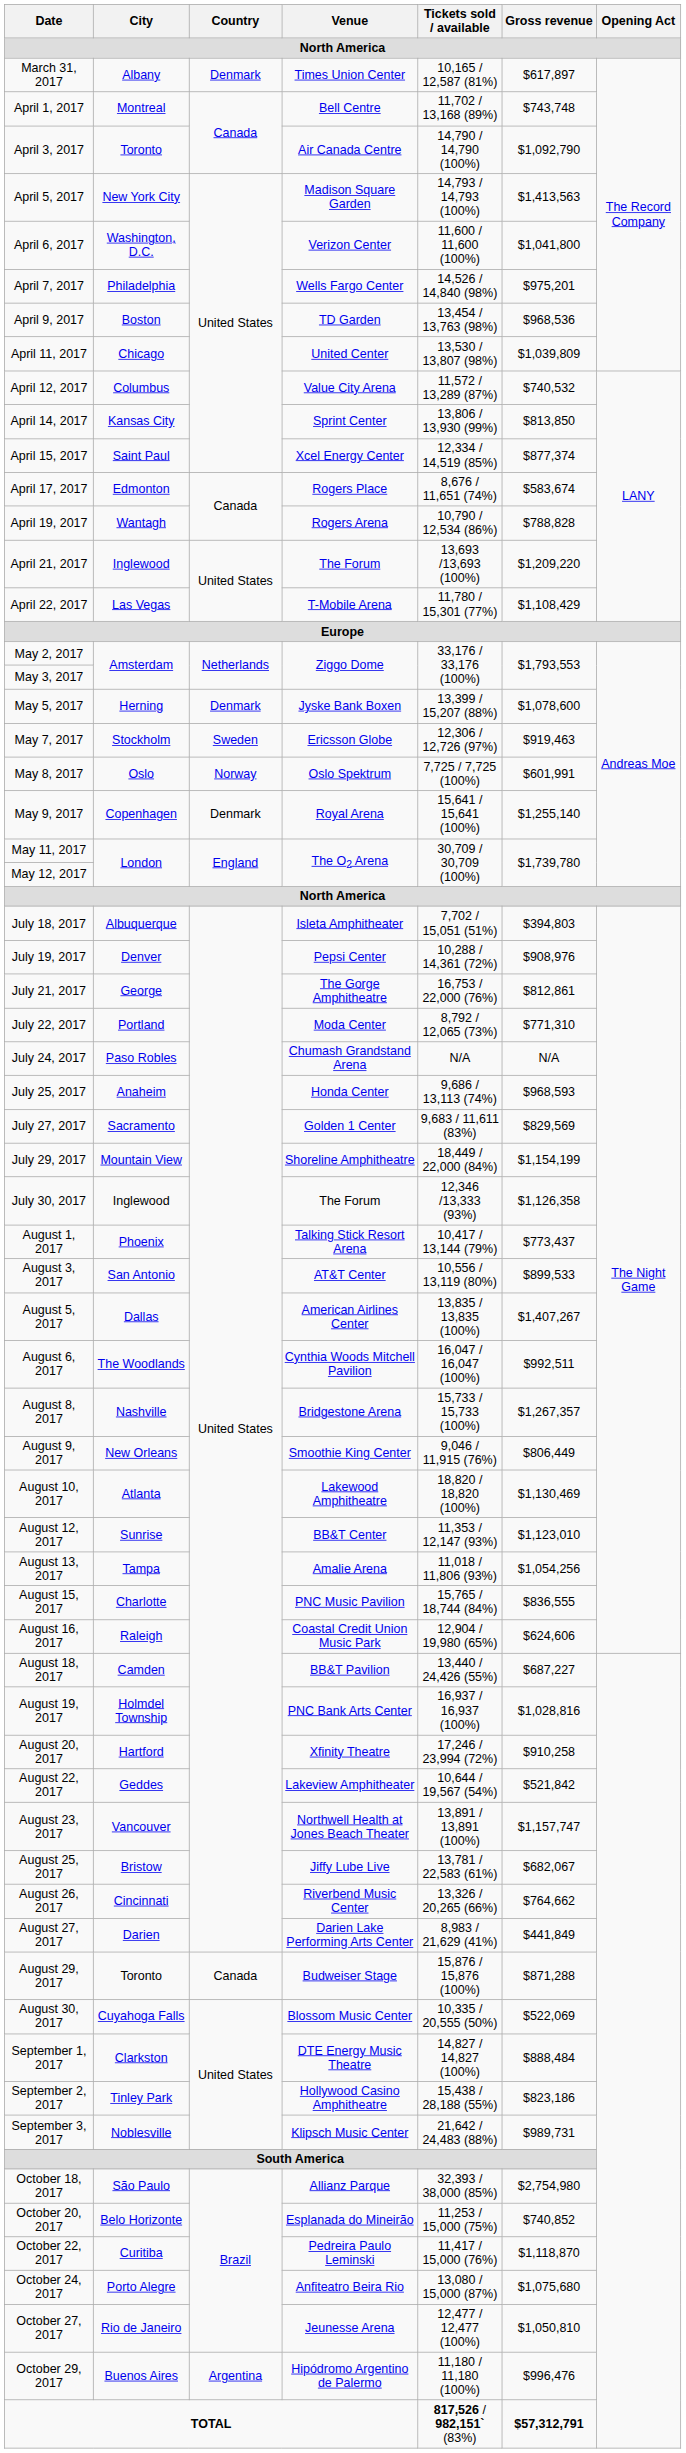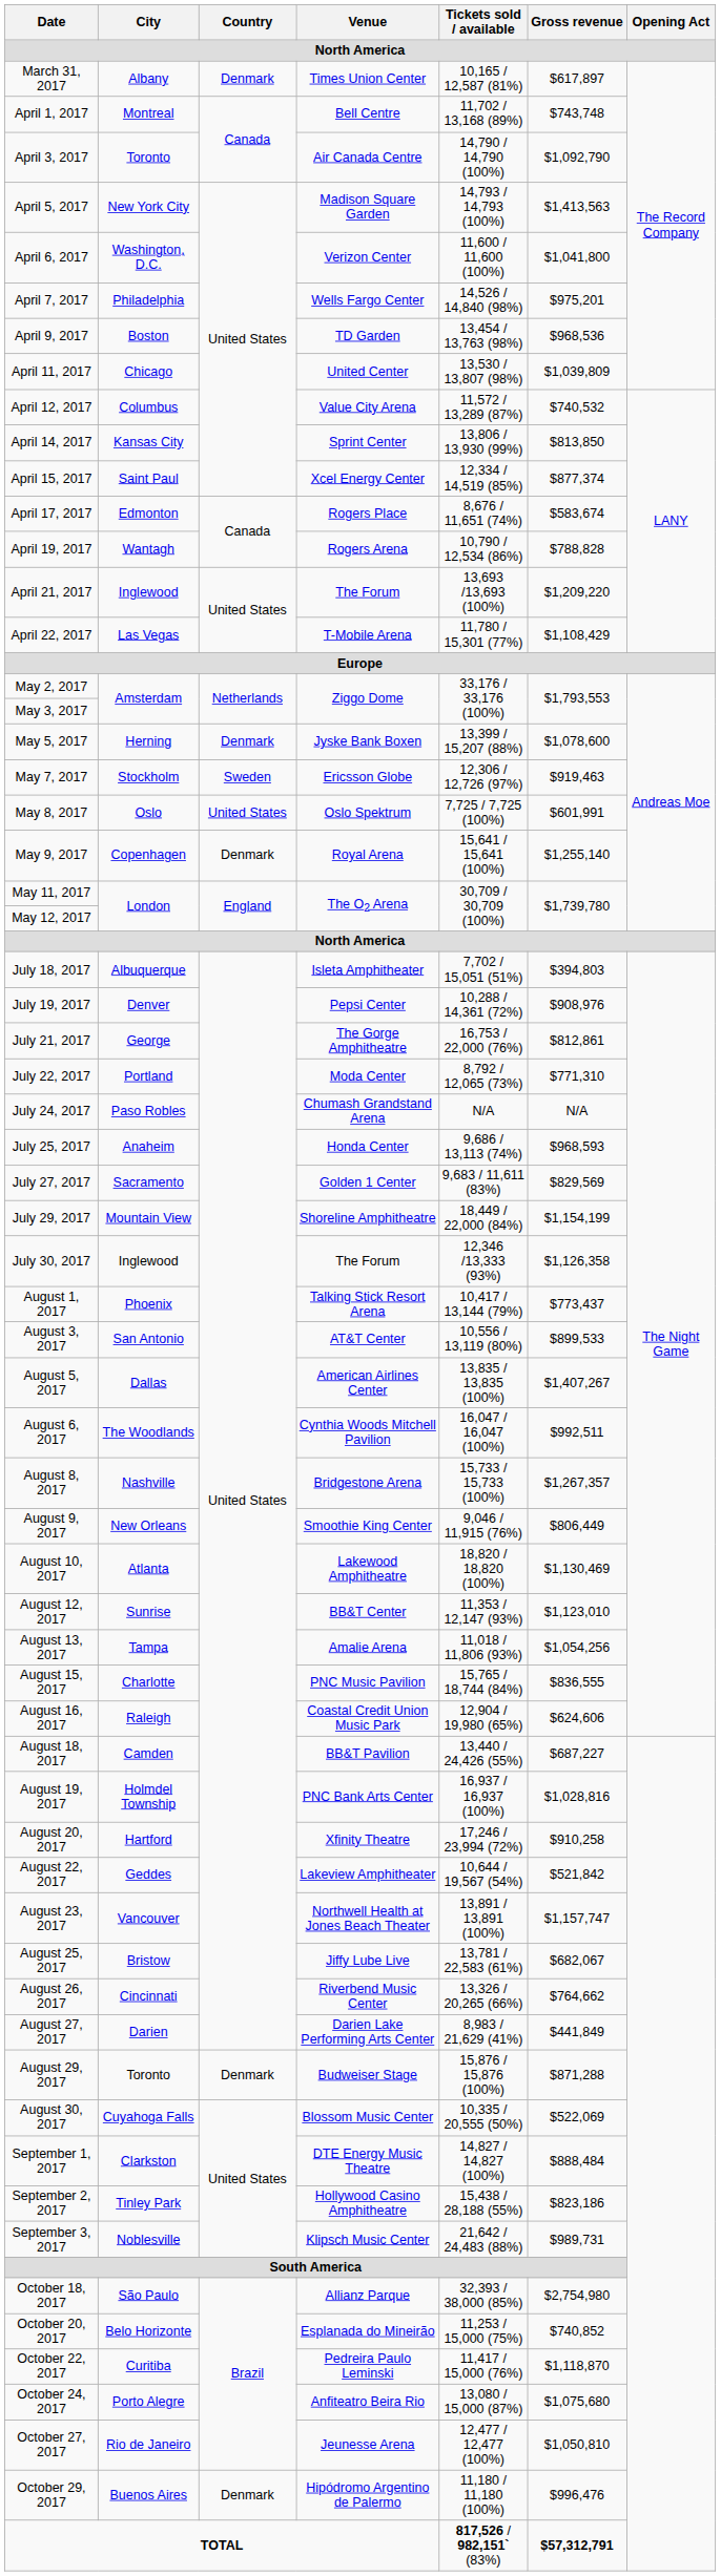May 8, 2017 | Country: Norway -> United States
August 29, 2017 | Country: Canada -> Denmark
October 29, 2017 | Country: Argentina -> Denmark
